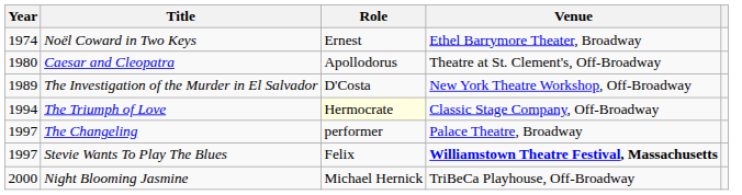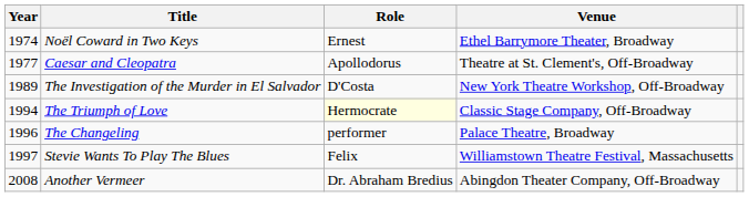Caesar and Cleopatra | Year: 1980 -> 1977
The Changeling | Year: 1997 -> 1996
Stevie Wants To Play The Blues | Venue: bold -> normal
- row: 2000 | Night Blooming Jasmine | Michael Hernick | TriBeCa Playhouse, Off-Broadway
+ row: 2008 | Another Vermeer | Dr. Abraham Bredius | Abingdon Theater Company, Off-Broadway
